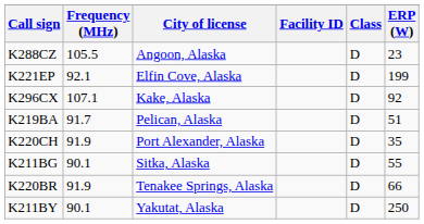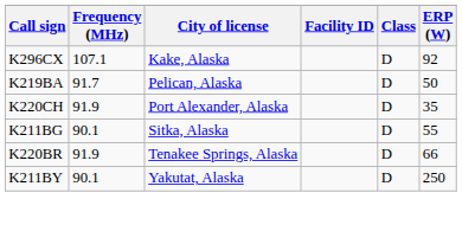- row: K288CZ | 105.5 | Angoon, Alaska | D | 23
- row: K221EP | 92.1 | Elfin Cove, Alaska | D | 199
K219BA | ERP (W): 51 -> 50
